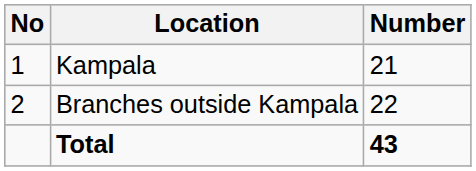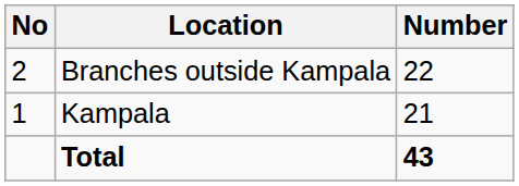rows swapped: Kampala <-> Branches outside Kampala
